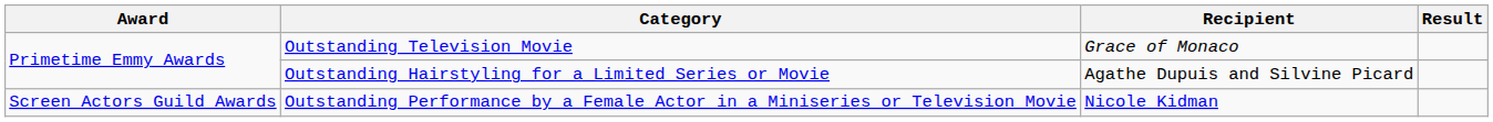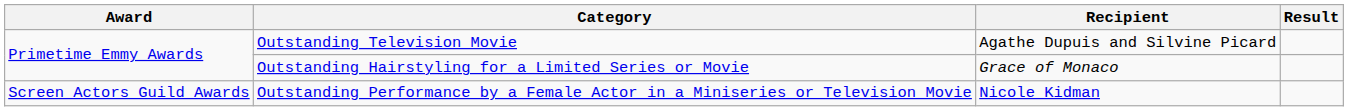Outstanding Television Movie | Recipient: Grace of Monaco -> Agathe Dupuis and Silvine Picard
Outstanding Hairstyling for a Limited Series or Movie | Recipient: Agathe Dupuis and Silvine Picard -> Grace of Monaco
